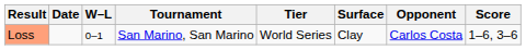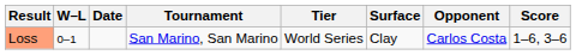columns swapped: W–L <-> Date
